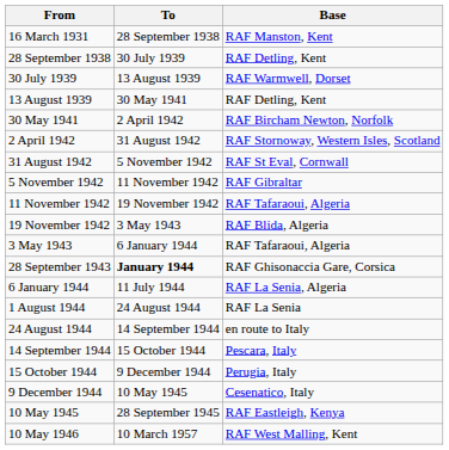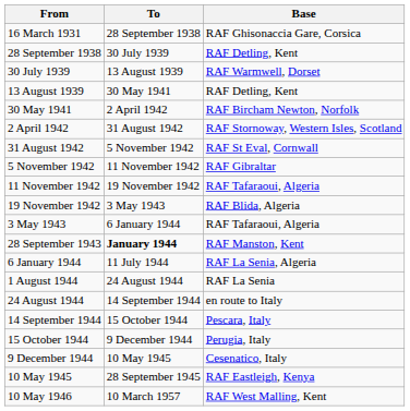16 March 1931 | Base: RAF Manston, Kent -> RAF Ghisonaccia Gare, Corsica
28 September 1943 | Base: RAF Ghisonaccia Gare, Corsica -> RAF Manston, Kent
